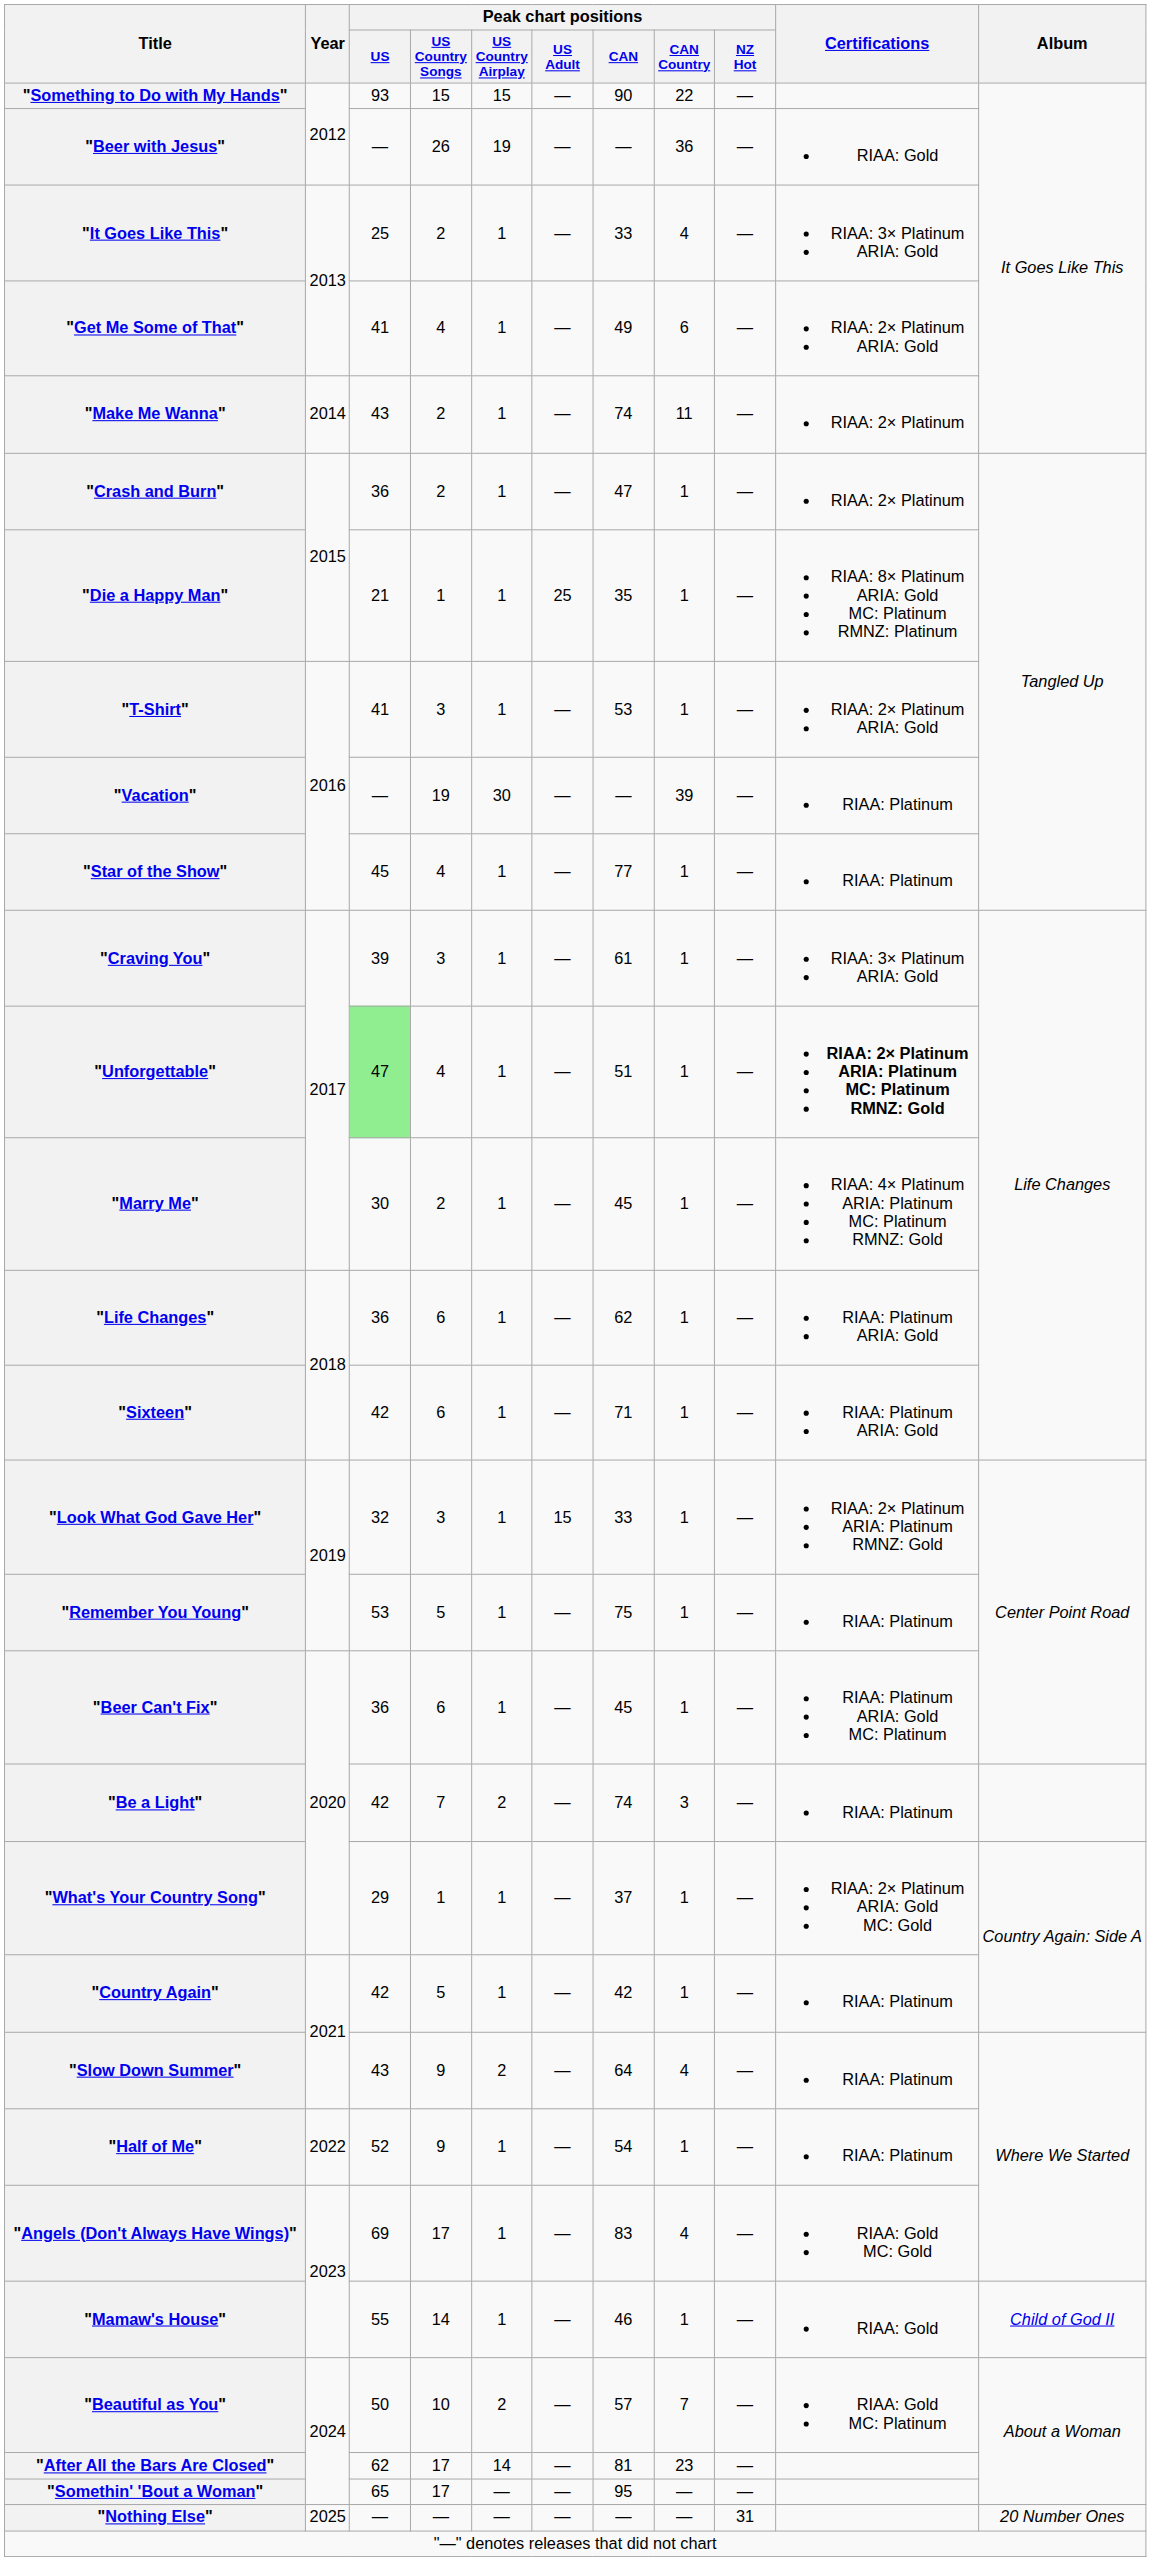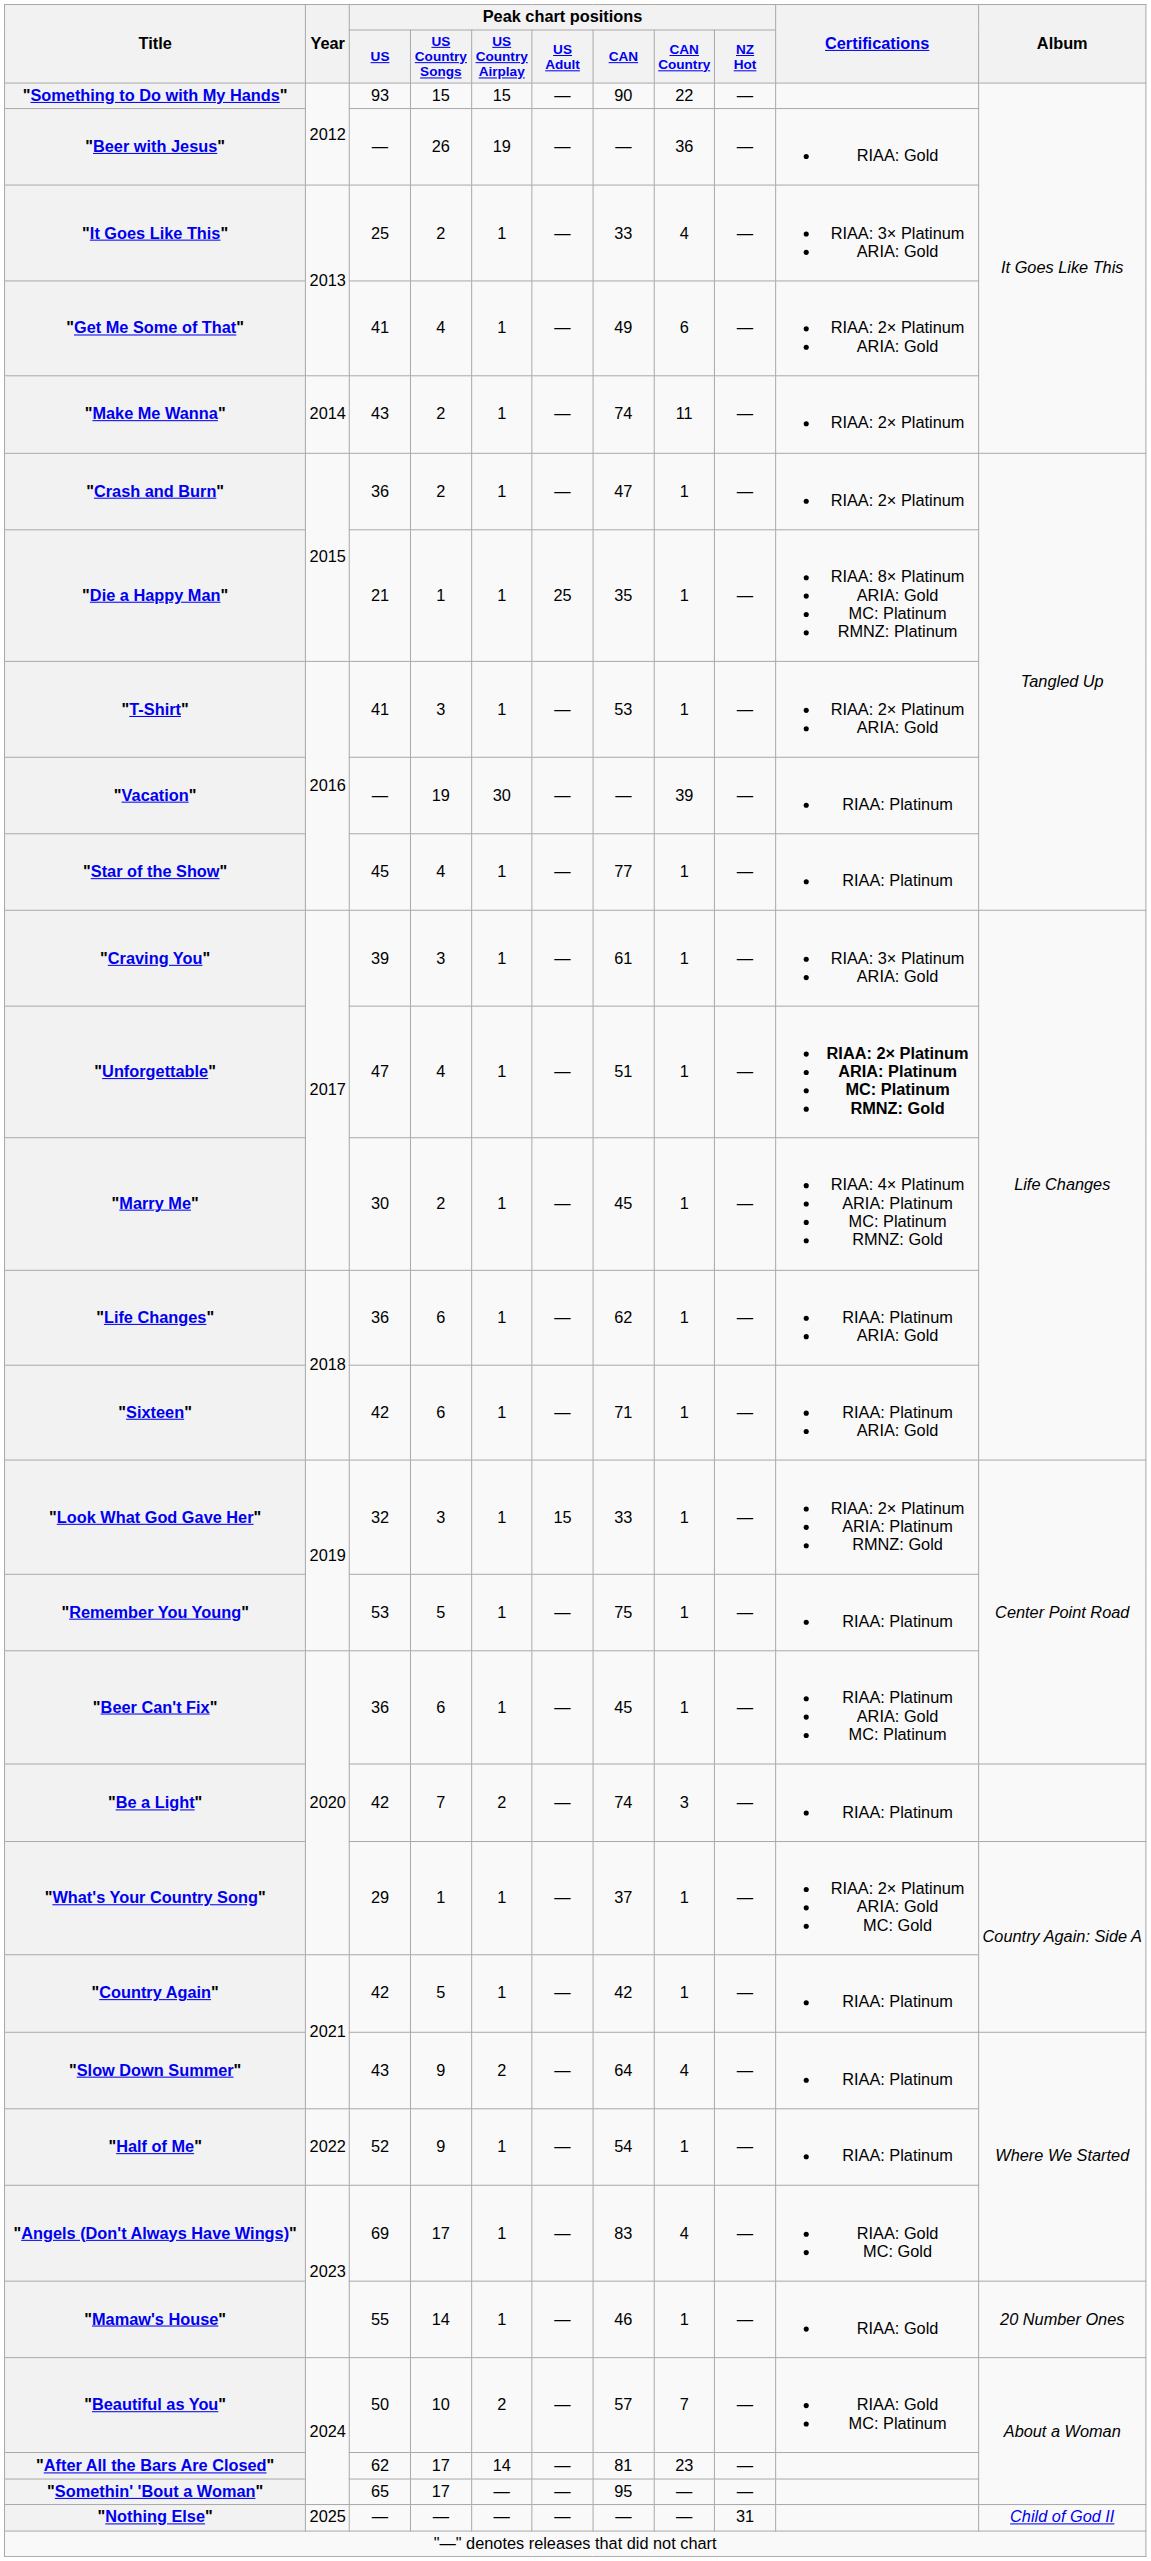"Unforgettable" | Peak chart positions / US: lightgreen background -> no background
"Mamaw's House" | Album: Child of God II -> 20 Number Ones
"Nothing Else" | Album: 20 Number Ones -> Child of God II
